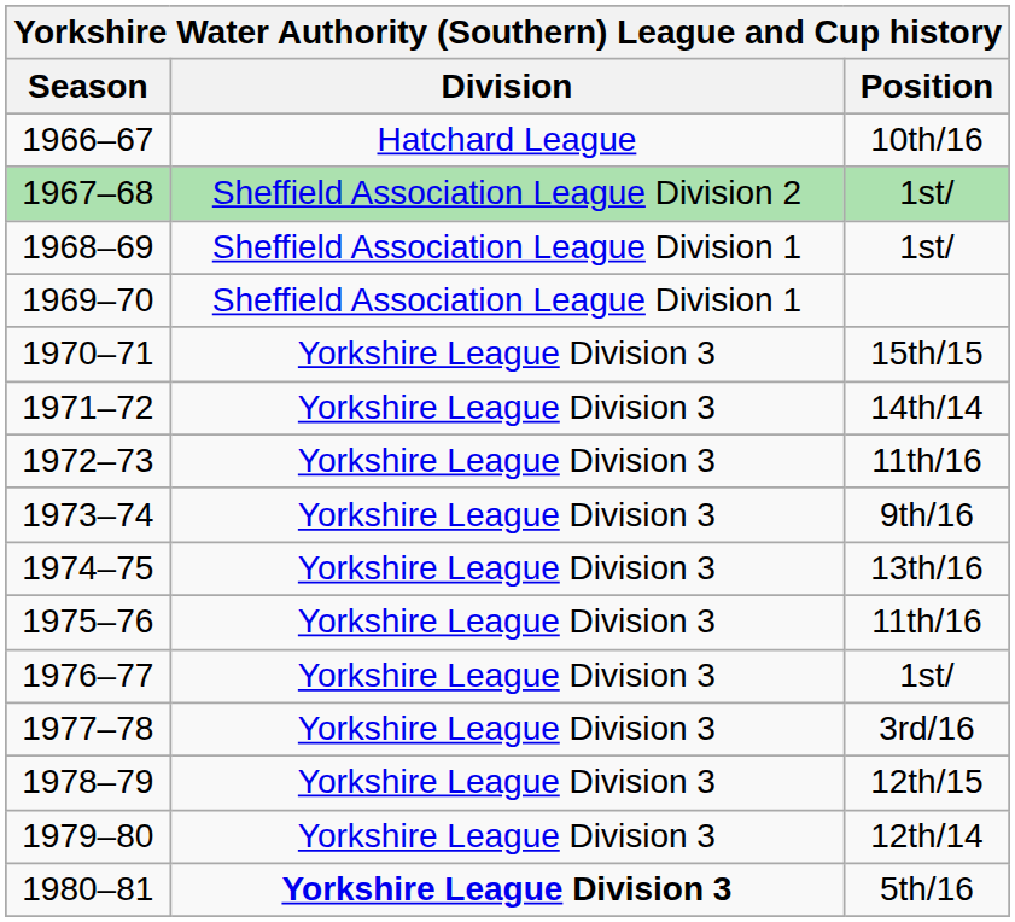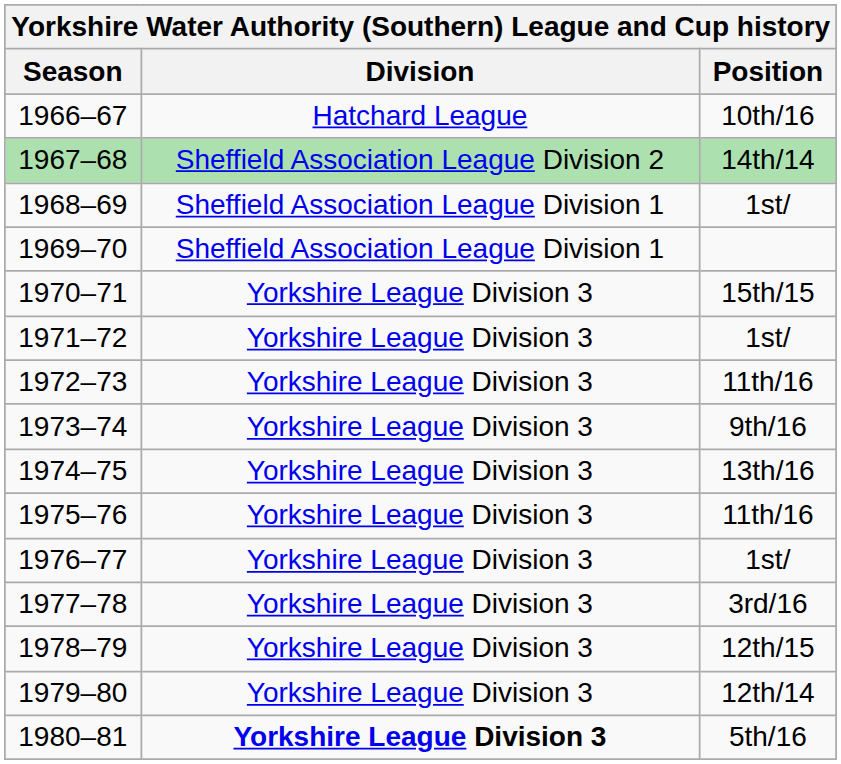1967–68 | Position: 1st/ -> 14th/14
1971–72 | Position: 14th/14 -> 1st/
